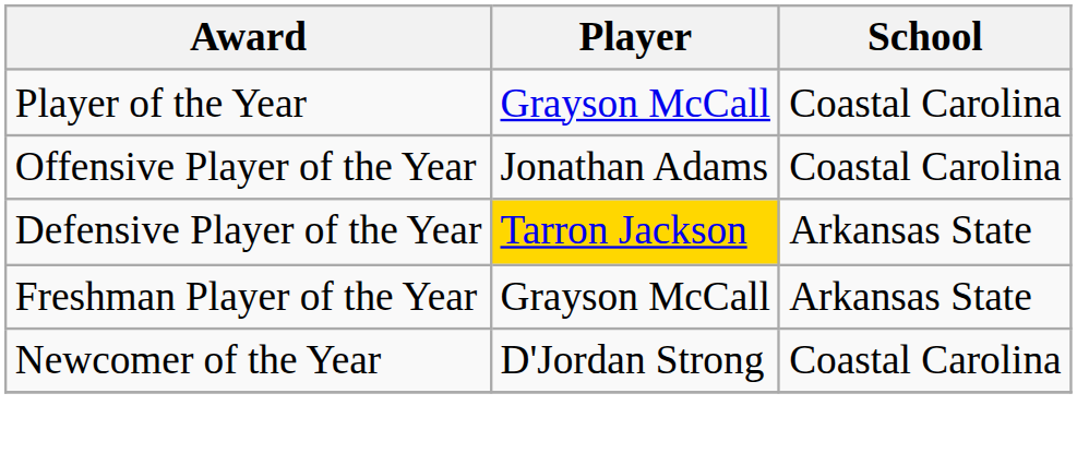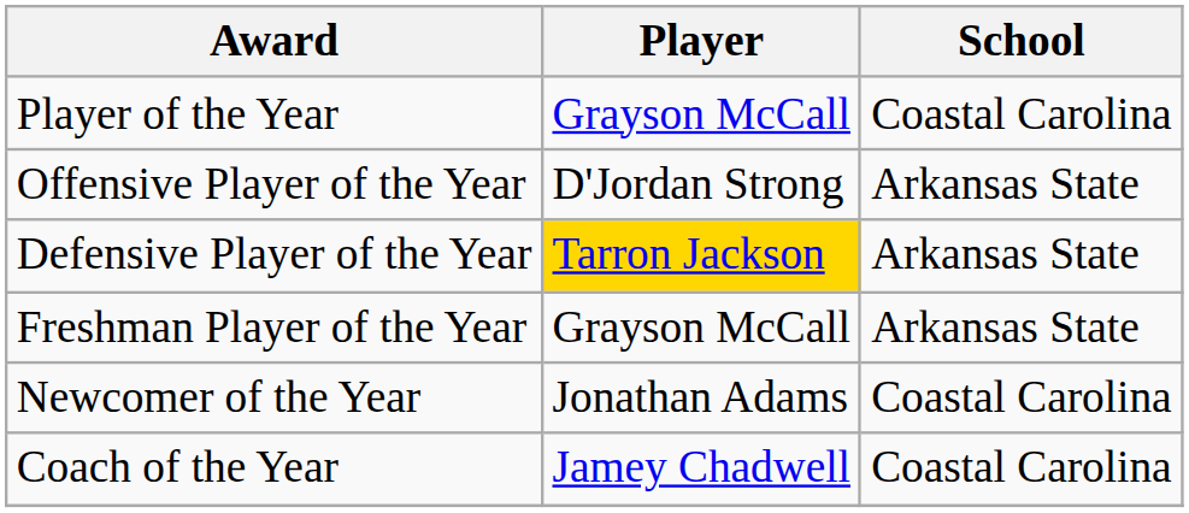Offensive Player of the Year | Player: Jonathan Adams -> D'Jordan Strong
Offensive Player of the Year | School: Coastal Carolina -> Arkansas State
Newcomer of the Year | Player: D'Jordan Strong -> Jonathan Adams
+ row: Coach of the Year | Jamey Chadwell | Coastal Carolina
